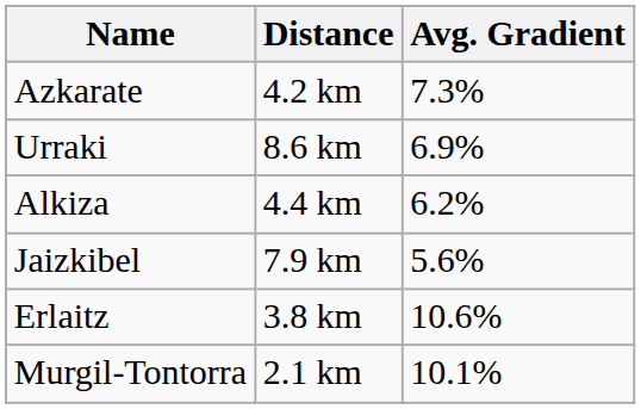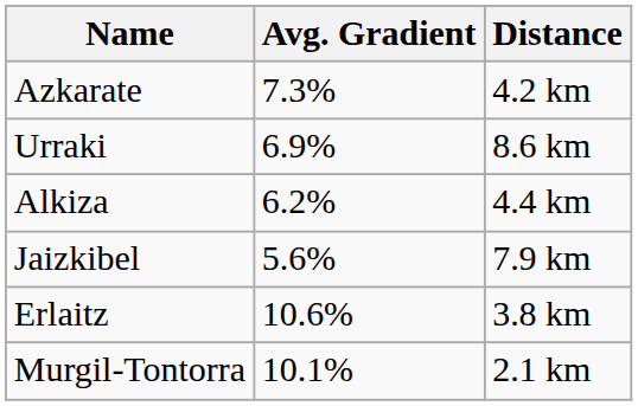columns swapped: Distance <-> Avg. Gradient
